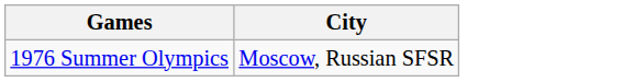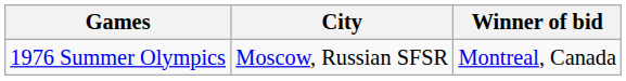+ column: Winner of bid | Montreal, Canada
